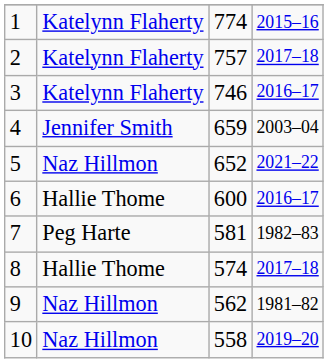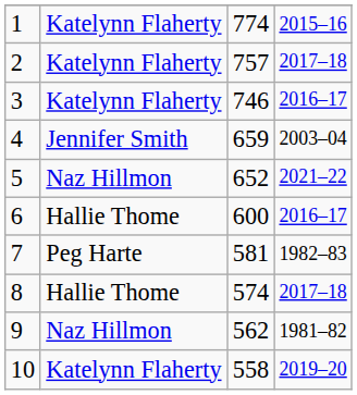10 | column 2: Naz Hillmon -> Katelynn Flaherty
